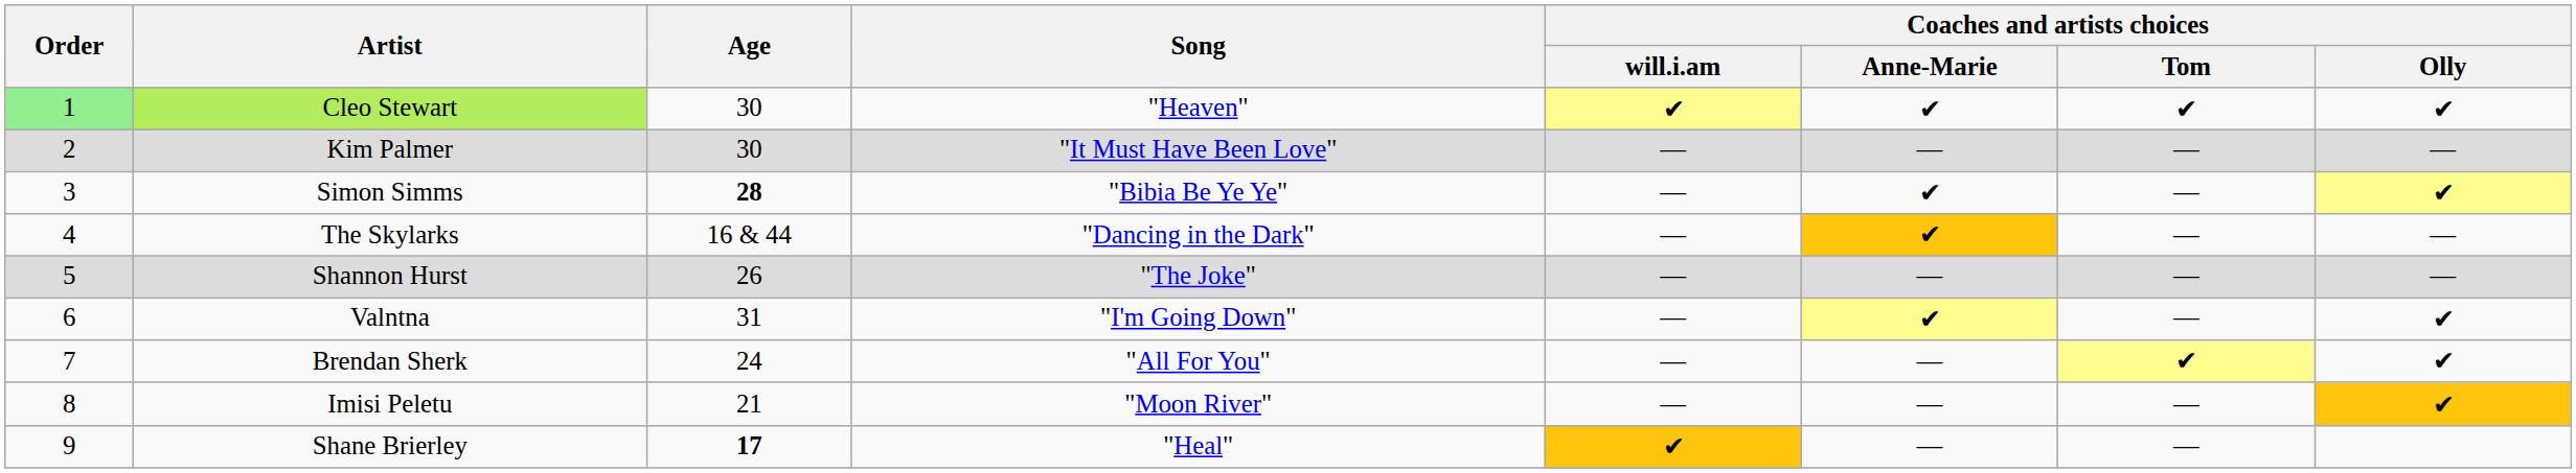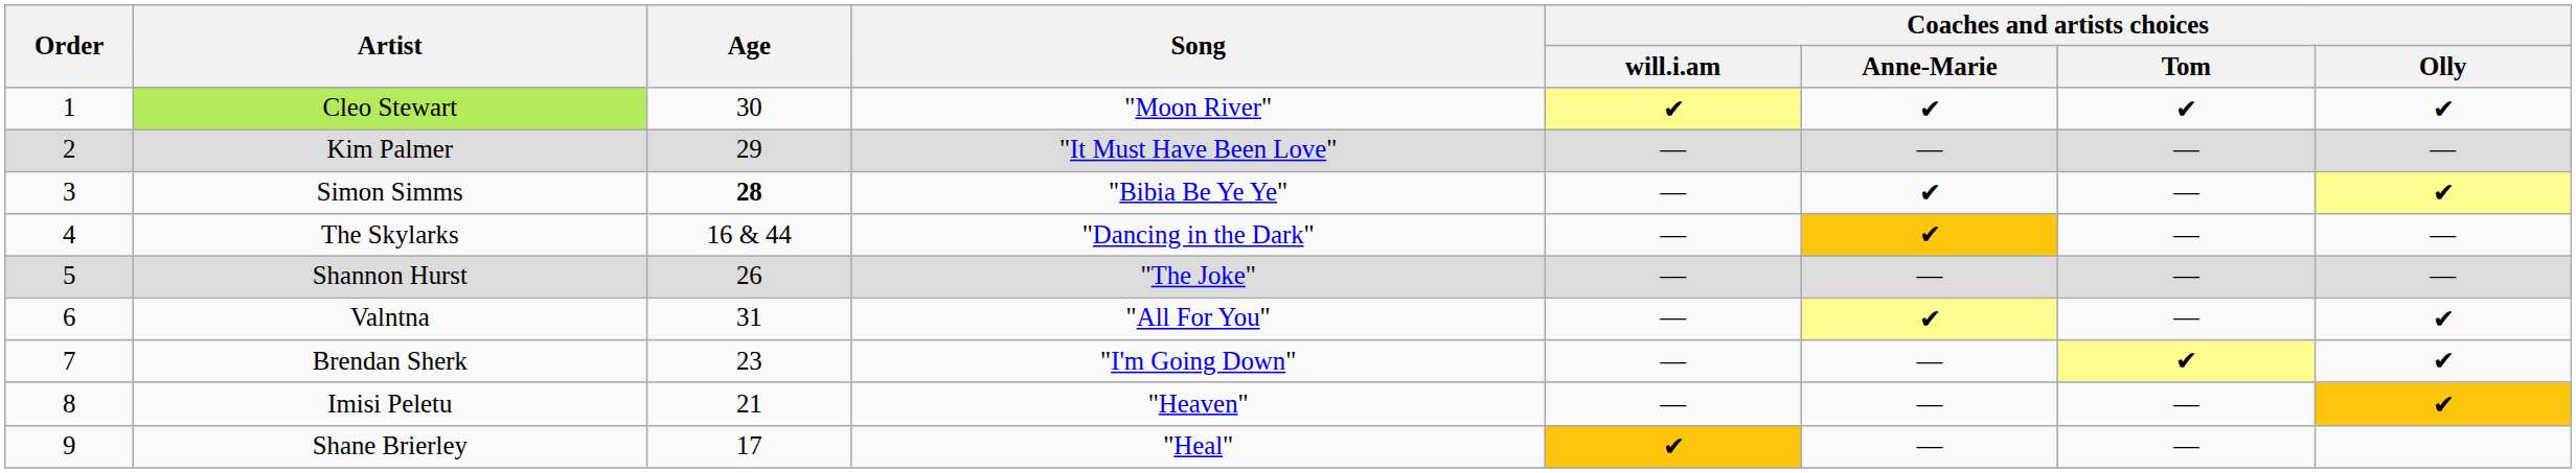Cleo Stewart | Order: lightgreen background -> no background
Cleo Stewart | Song: "Heaven" -> "Moon River"
Kim Palmer | Age: 30 -> 29
Valntna | Song: "I'm Going Down" -> "All For You"
Brendan Sherk | Age: 24 -> 23
Brendan Sherk | Song: "All For You" -> "I'm Going Down"
Imisi Peletu | Song: "Moon River" -> "Heaven"
Shane Brierley | Age: bold -> normal
